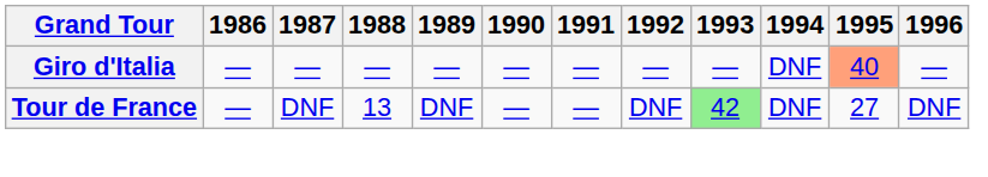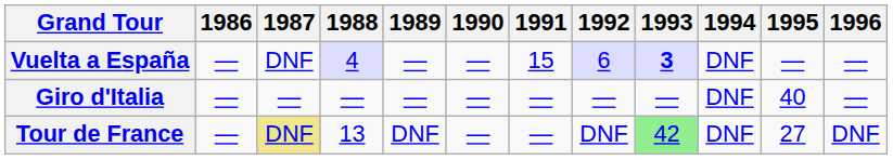+ row: Vuelta a España | — | DNF | 4 | — | — | 15 | 6 | 3 | DNF | — | —
Giro d'Italia | 1995: lightsalmon background -> no background
Tour de France | 1987: no background -> khaki background
